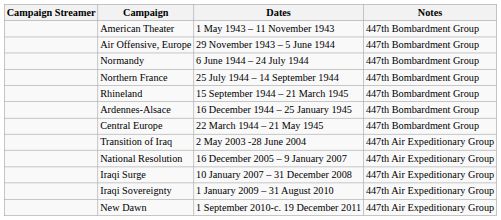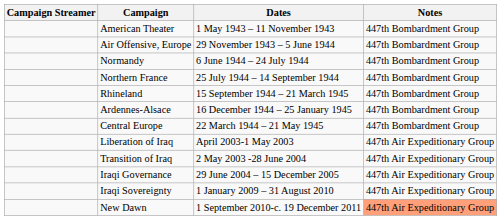+ row: Liberation of Iraq | April 2003-1 May 2003 | 447th Air Expeditionary Group
+ row: Iraqi Governance | 29 June 2004 – 15 December 2005 | 447th Air Expeditionary Group
- row: National Resolution | 16 December 2005 – 9 January 2007 | 447th Air Expeditionary Group
- row: Iraqi Surge | 10 January 2007 – 31 December 2008 | 447th Air Expeditionary Group
New Dawn | Notes: no background -> lightsalmon background
